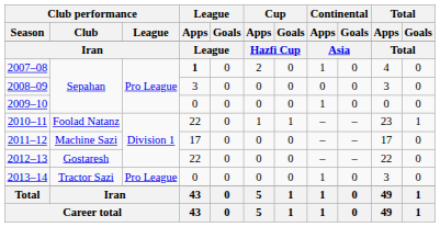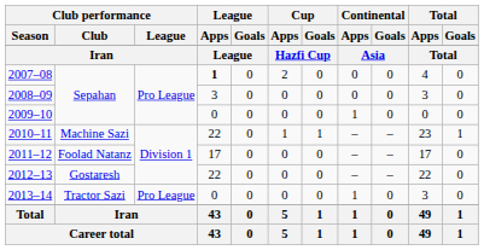2007–08 | Continental / Apps: 1 -> 0
2010–11 | Club performance / Club: Foolad Natanz -> Machine Sazi
2011–12 | Club performance / Club: Machine Sazi -> Foolad Natanz
